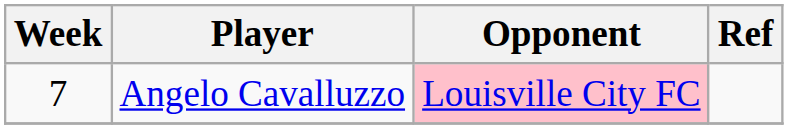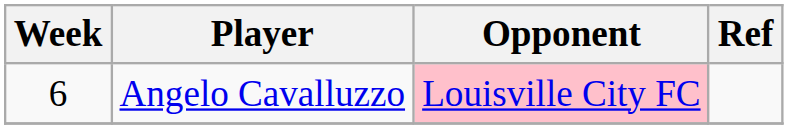Angelo Cavalluzzo | Week: 7 -> 6
